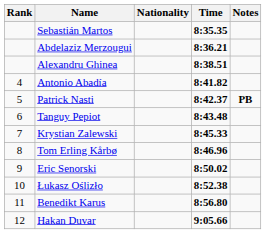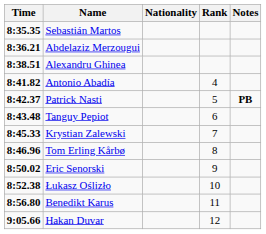columns swapped: Rank <-> Time
